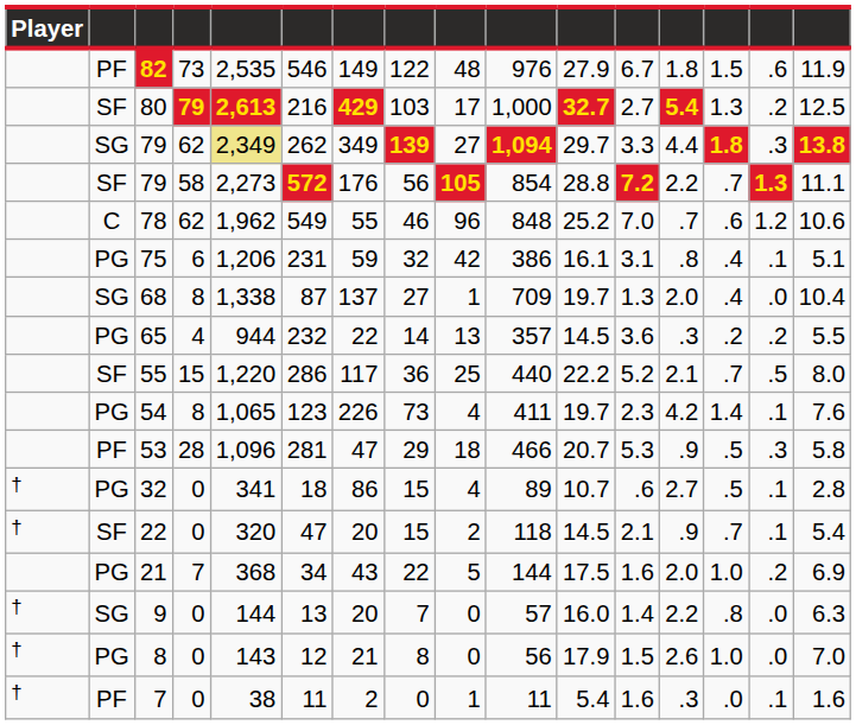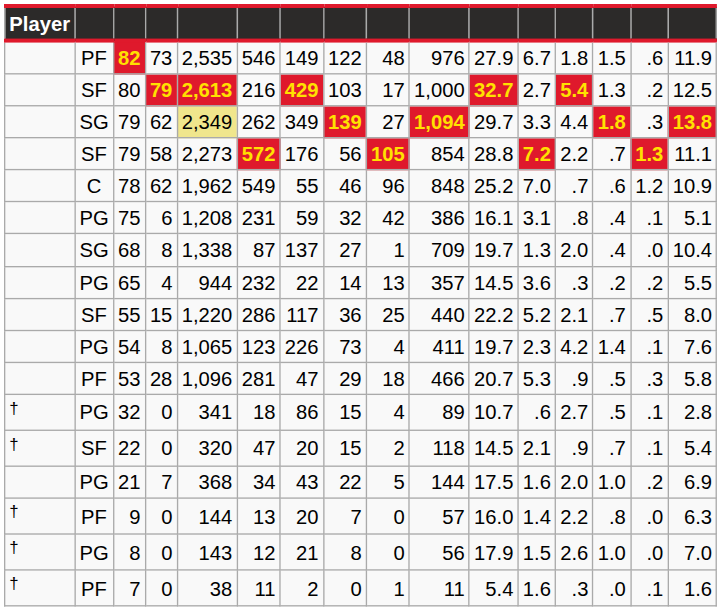78 | column 16: 10.6 -> 10.9
75 | column 5: 1,206 -> 1,208
9 | column 2: SG -> PF
